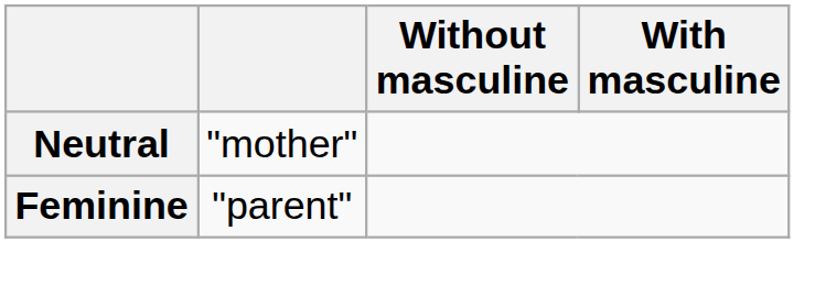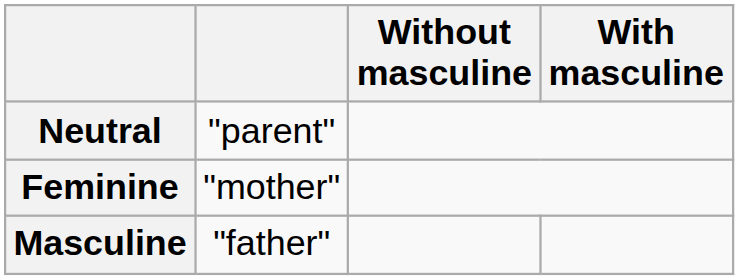Neutral | column 2: "mother" -> "parent"
Feminine | column 2: "parent" -> "mother"
+ row: Masculine | "father"
